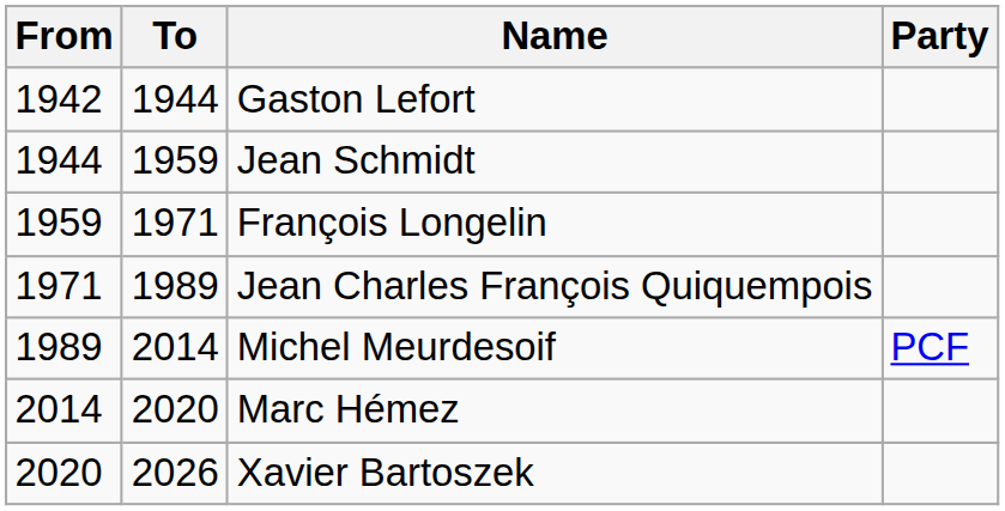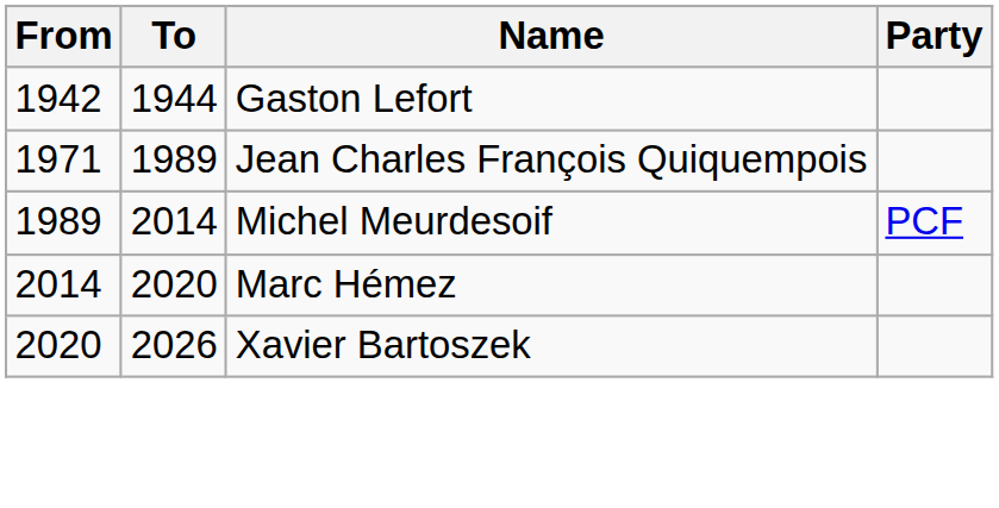- row: 1944 | 1959 | Jean Schmidt
- row: 1959 | 1971 | François Longelin
